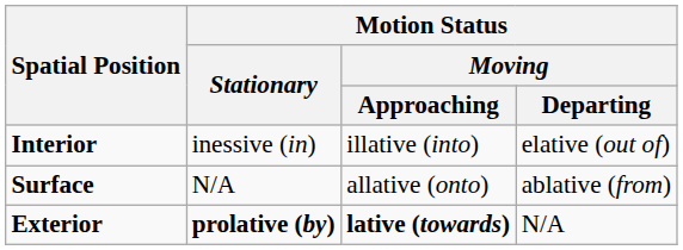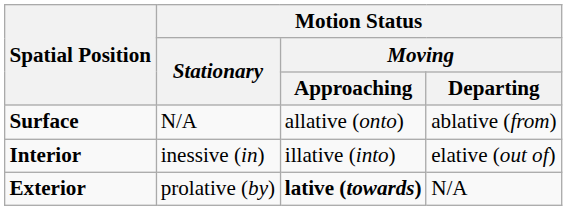rows swapped: Interior <-> Surface
Exterior | Motion Status / Stationary: bold -> normal
